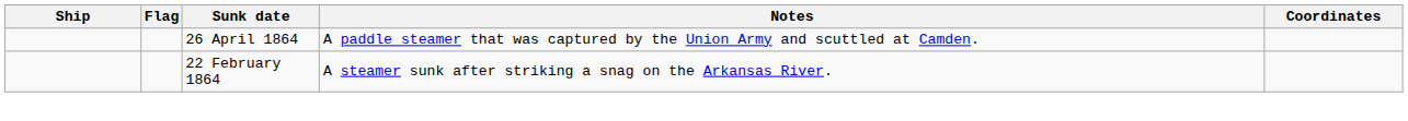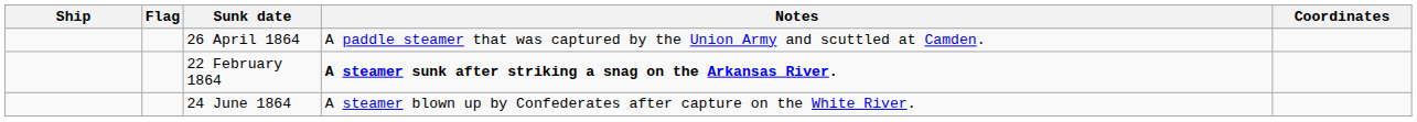22 February 1864 | Notes: normal -> bold
+ row: 24 June 1864 | A steamer blown up by Confederates after capture on the White River.
